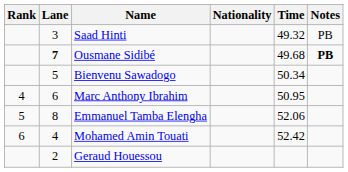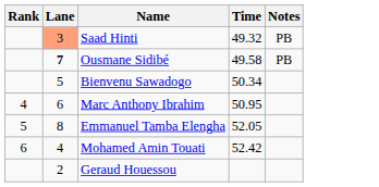- column: Nationality
Saad Hinti | Lane: no background -> lightsalmon background
Ousmane Sidibé | Time: 49.68 -> 49.58
Ousmane Sidibé | Notes: bold -> normal
Emmanuel Tamba Elengha | Time: 52.06 -> 52.05
